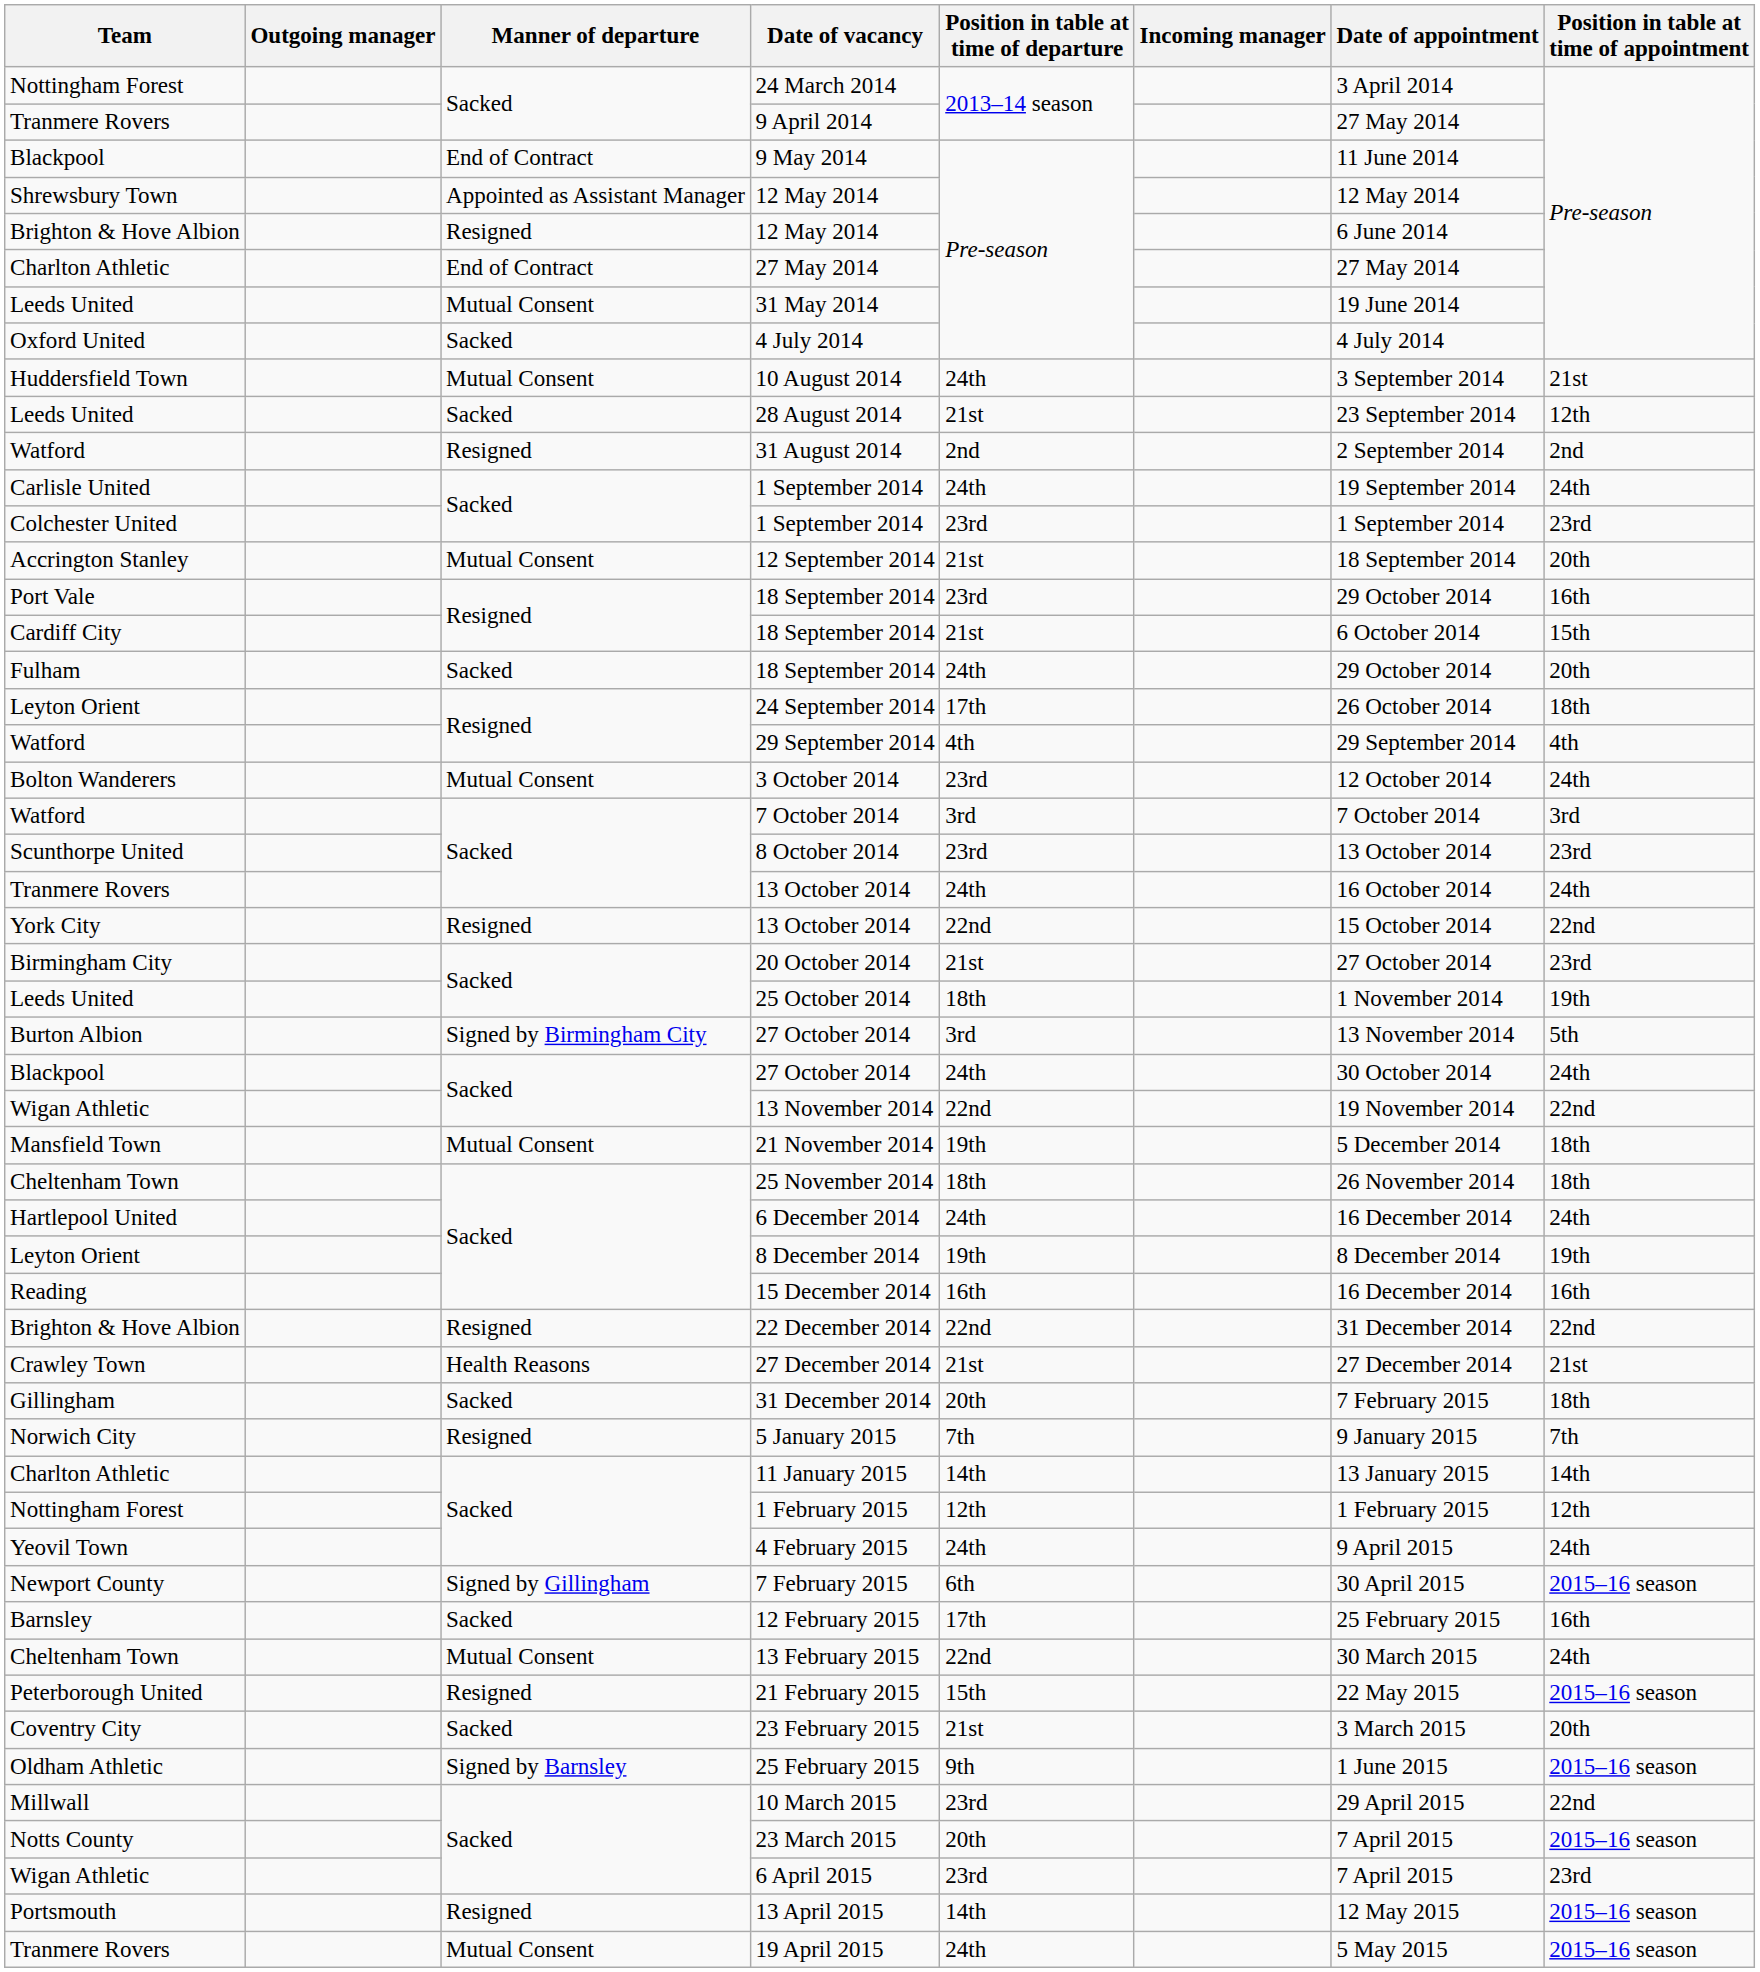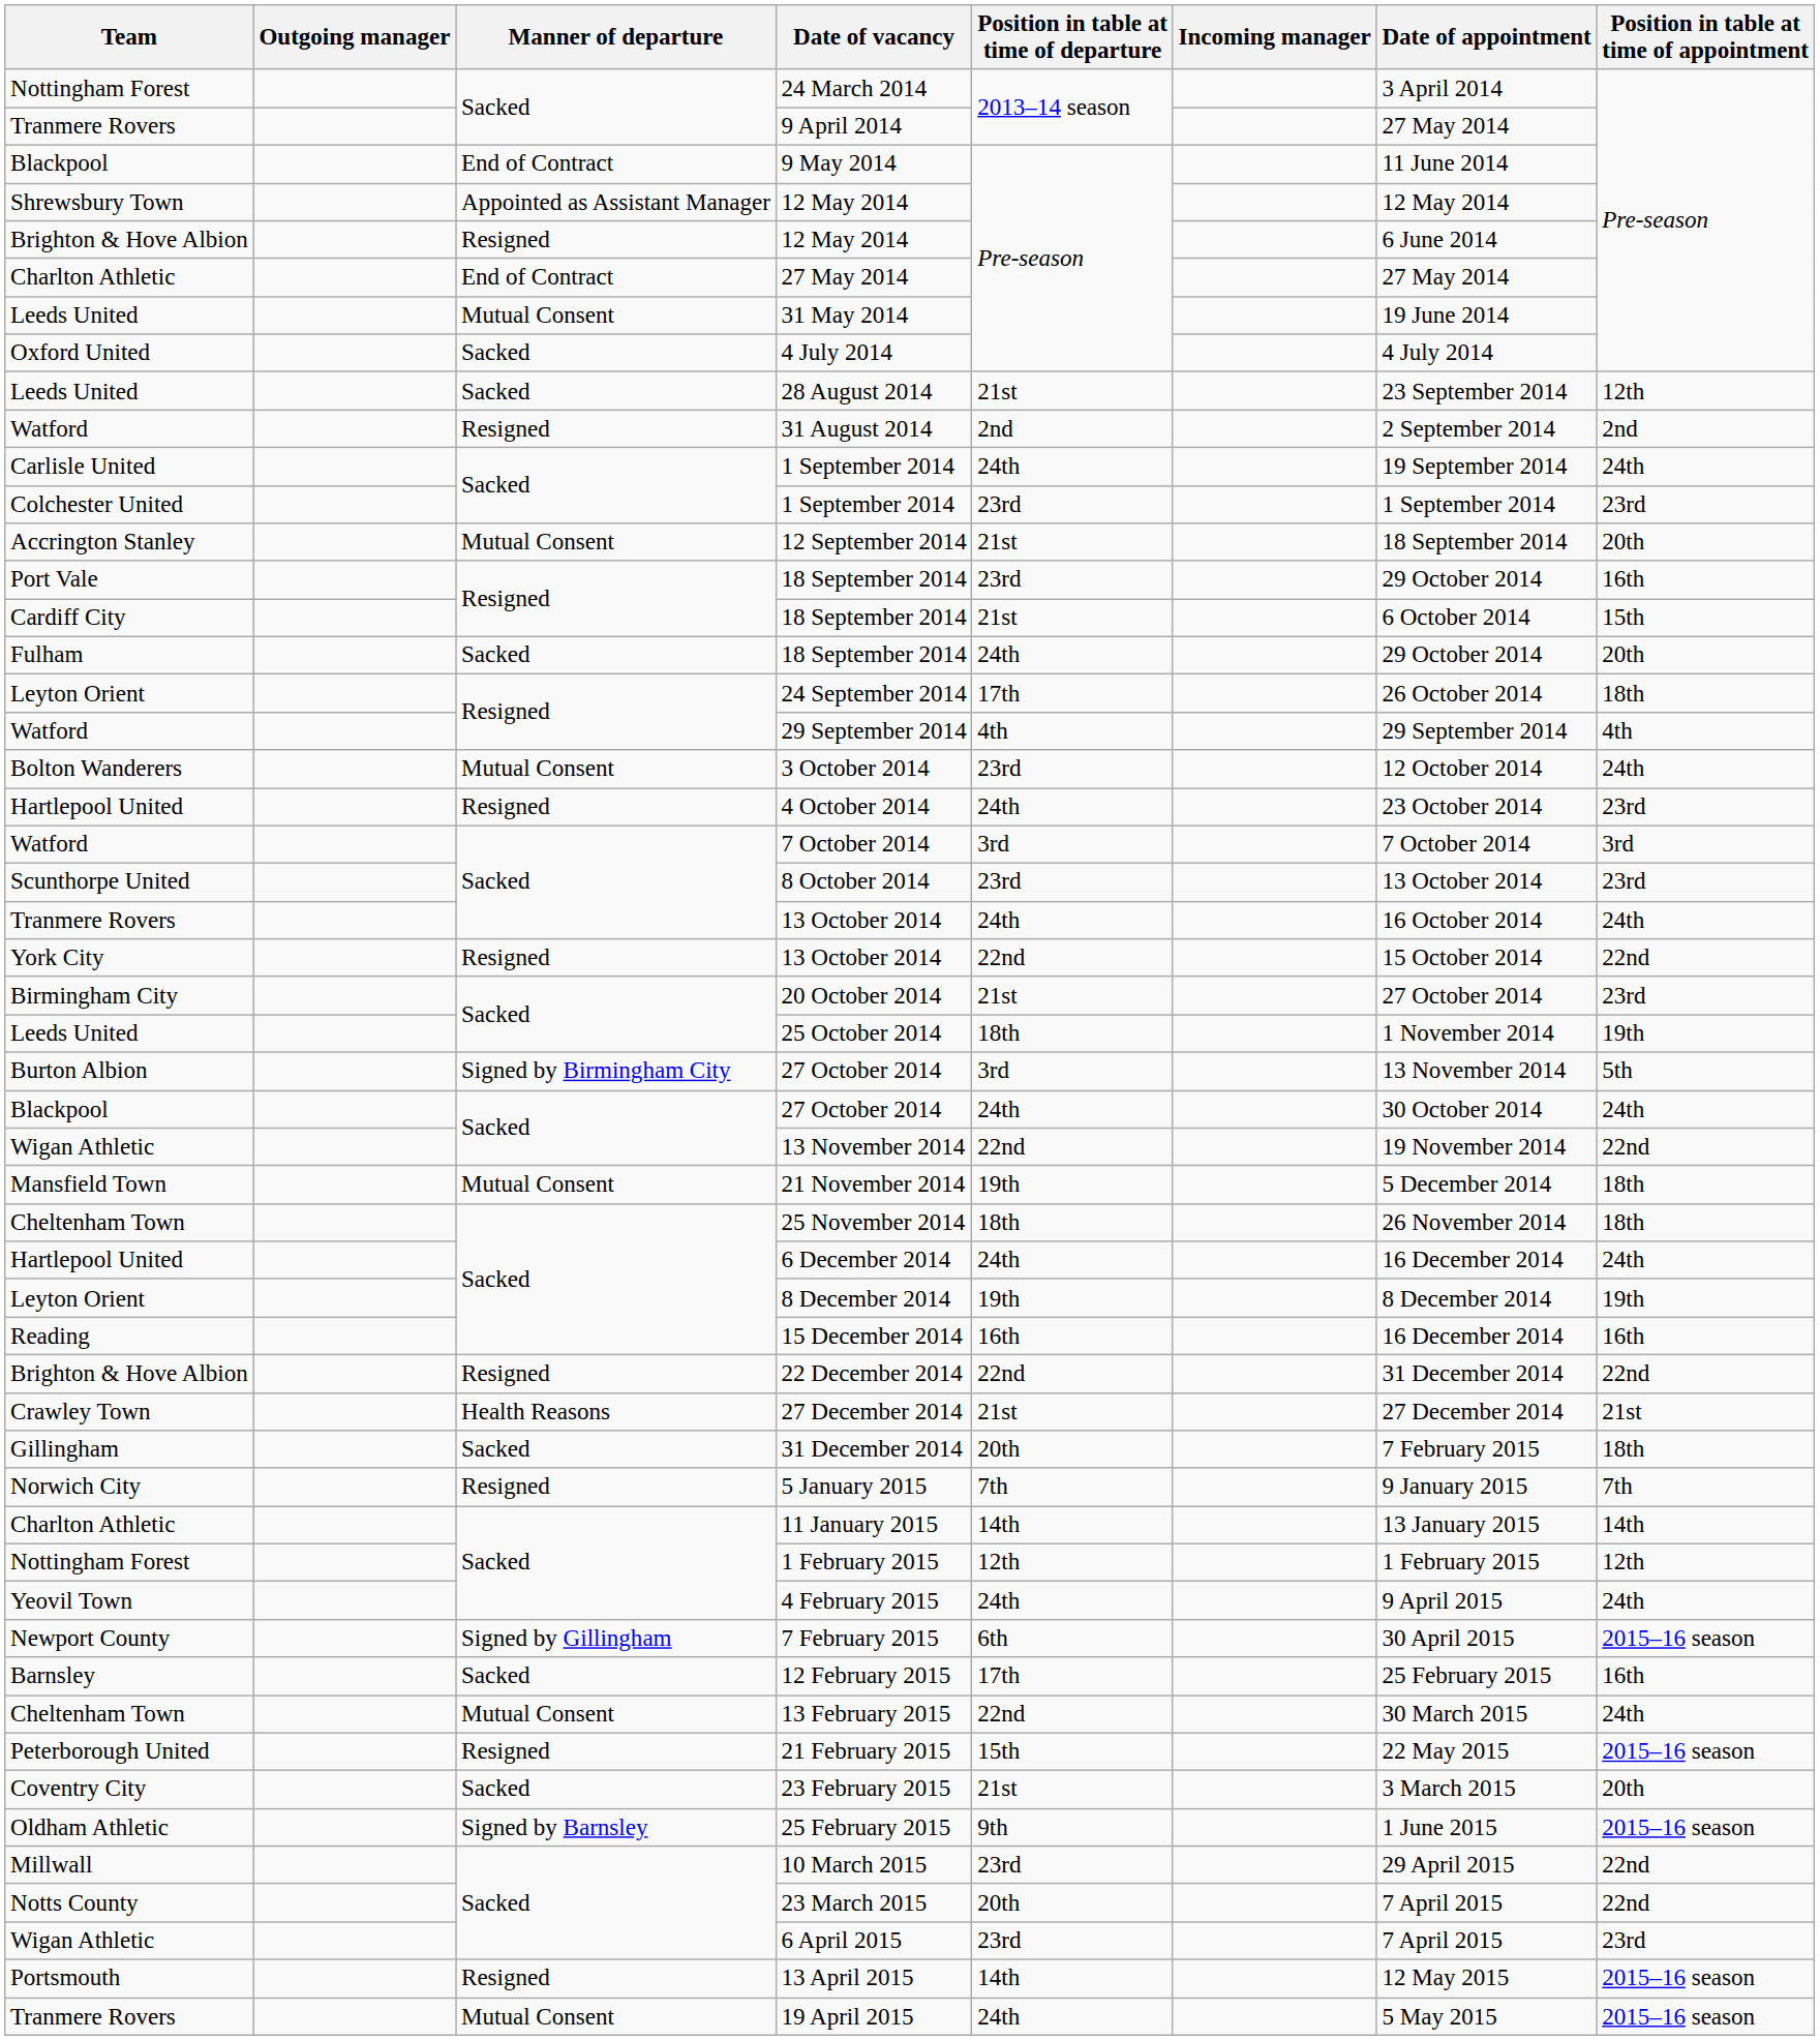- row: Huddersfield Town | Mutual Consent | 10 August 2014 | 24th | 3 September 2014 | 21st
+ row: Hartlepool United | Resigned | 4 October 2014 | 24th | 23 October 2014 | 23rd
23 March 2015 | Position in table at time of appointment: 2015–16 season -> 22nd
